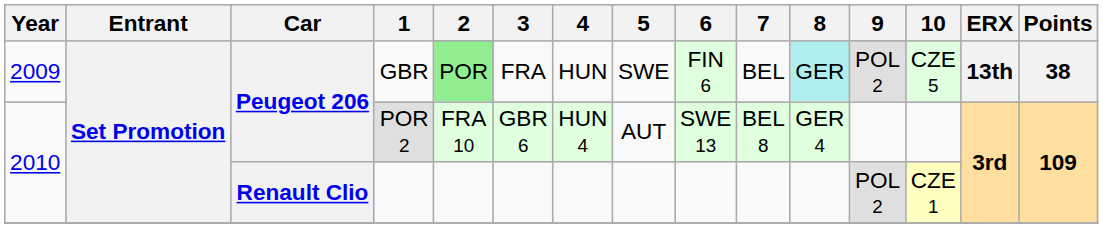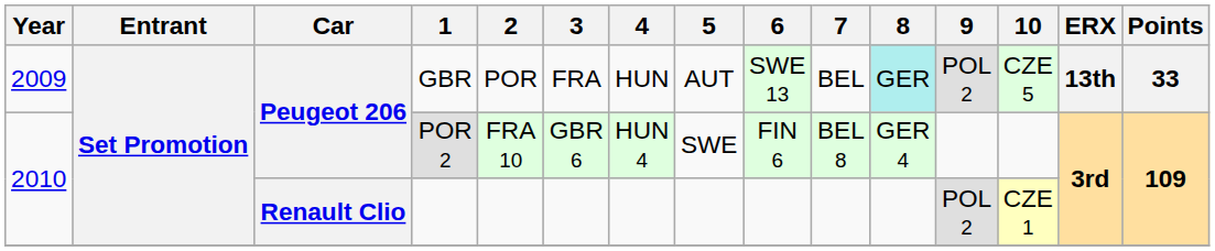GBR | 2: lightgreen background -> no background
GBR | 5: SWE -> AUT
GBR | 6: FIN 6 -> SWE 13
GBR | Points: 38 -> 33
POR 2 | 5: AUT -> SWE
POR 2 | 6: SWE 13 -> FIN 6
